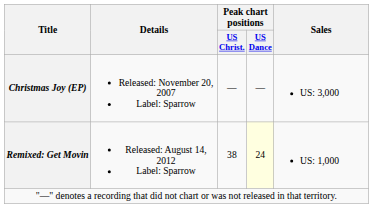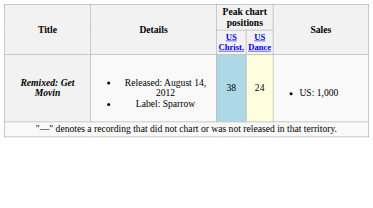- row: Christmas Joy (EP) | Released: November 20, 2007 Label: Sparrow | — | — | US: 3,000
Remixed: Get Movin | Peak chart positions / US Christ.: no background -> lightblue background
